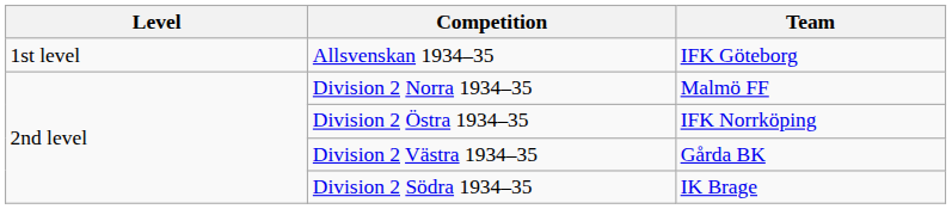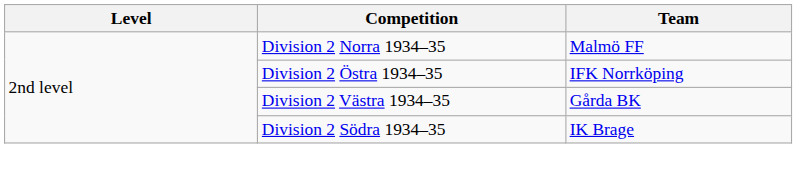- row: 1st level | Allsvenskan 1934–35 | IFK Göteborg
